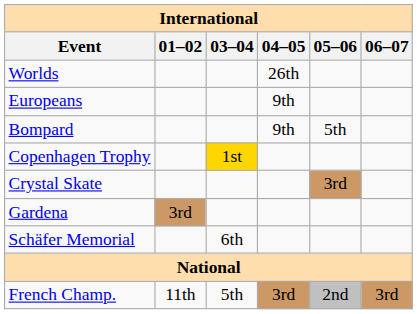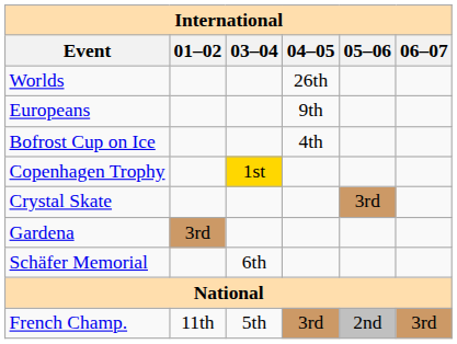- row: Bompard | 9th | 5th
+ row: Bofrost Cup on Ice | 4th
